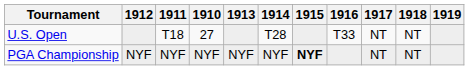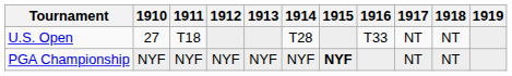columns swapped: 1910 <-> 1912
